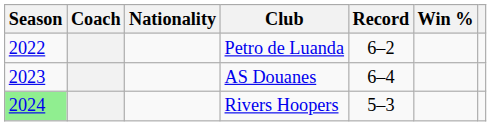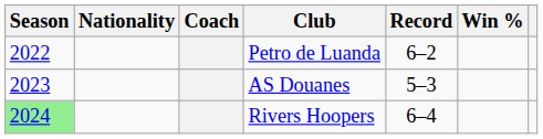columns swapped: Coach <-> Nationality
AS Douanes | Record: 6–4 -> 5–3
Rivers Hoopers | Record: 5–3 -> 6–4
